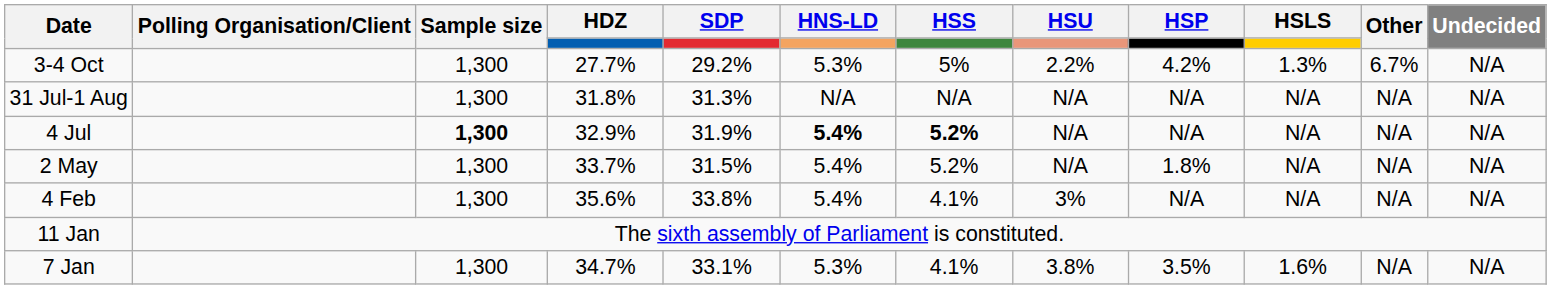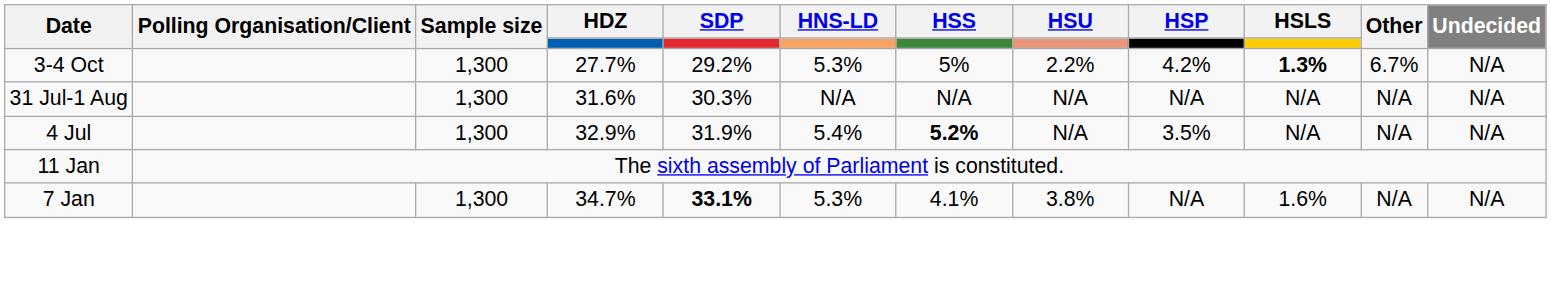3-4 Oct | HSLS: normal -> bold
31 Jul-1 Aug | HDZ: 31.8% -> 31.6%
31 Jul-1 Aug | SDP: 31.3% -> 30.3%
4 Jul | Sample size: bold -> normal
4 Jul | HNS-LD: bold -> normal
4 Jul | HSP: N/A -> 3.5%
- row: 2 May | 1,300 | 33.7% | 31.5% | 5.4% | 5.2% | N/A | 1.8% | N/A | N/A | N/A
- row: 4 Feb | 1,300 | 35.6% | 33.8% | 5.4% | 4.1% | 3% | N/A | N/A | N/A | N/A
7 Jan | SDP: normal -> bold
7 Jan | HSP: 3.5% -> N/A
